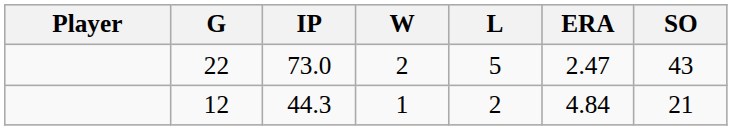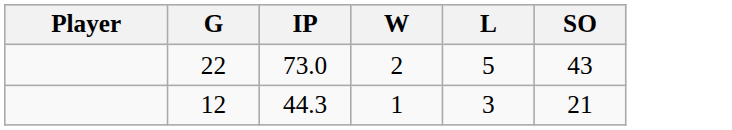- column: ERA | 2.47 | 4.84
12 | L: 2 -> 3
